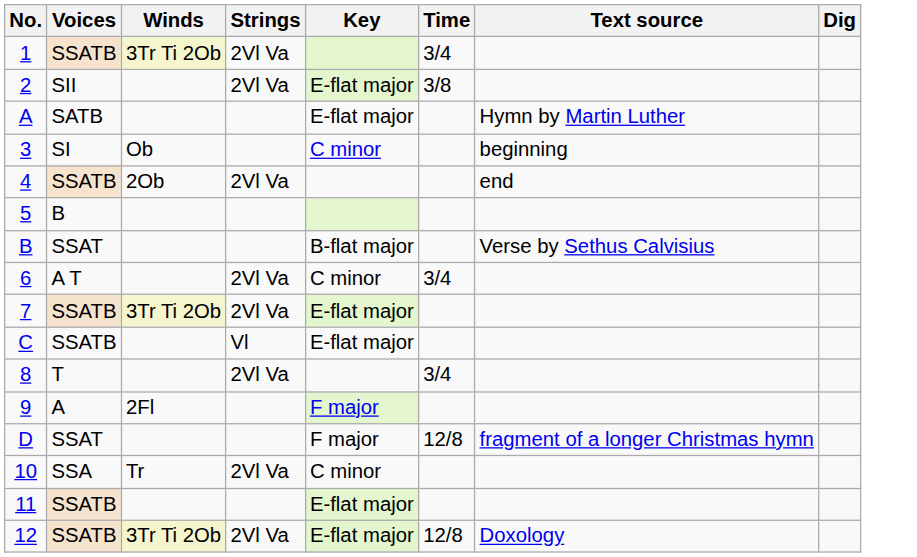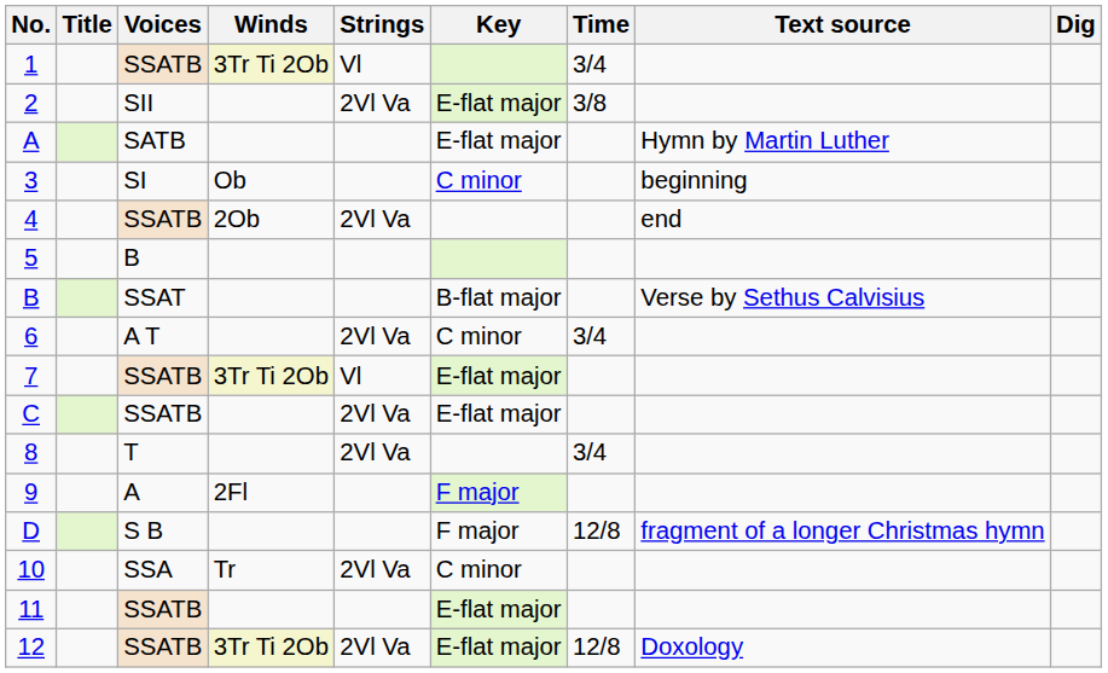+ column: Title
1 | Strings: 2Vl Va -> Vl
7 | Strings: 2Vl Va -> Vl
C | Strings: Vl -> 2Vl Va
D | Voices: SSAT -> S B
